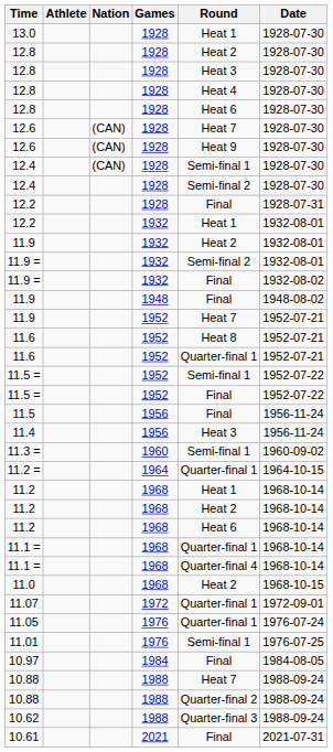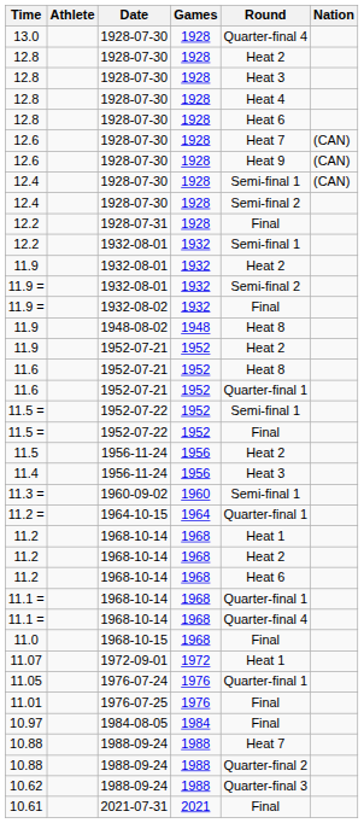columns swapped: Nation <-> Date
13.0 | Round: Heat 1 -> Quarter-final 4
12.2 / 1932 | Round: Heat 1 -> Semi-final 1
11.9 / 1948 | Round: Final -> Heat 8
11.9 / 1952 | Round: Heat 7 -> Heat 2
11.5 | Round: Final -> Heat 2
11.0 | Round: Heat 2 -> Final
11.07 | Round: Quarter-final 1 -> Heat 1
11.01 | Round: Semi-final 1 -> Final
